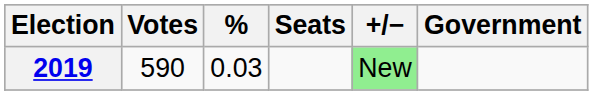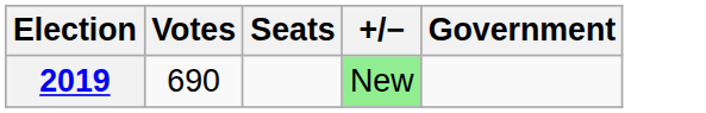- column: % | 0.03
2019 | Votes: 590 -> 690
